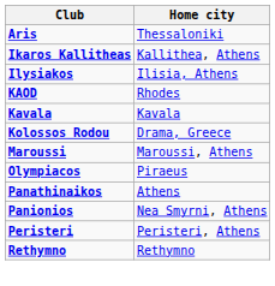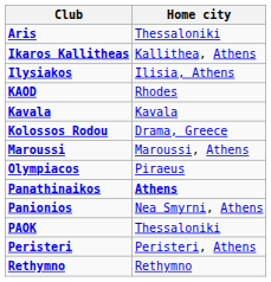Panathinaikos | Home city: normal -> bold
+ row: PAOK | Thessaloniki
